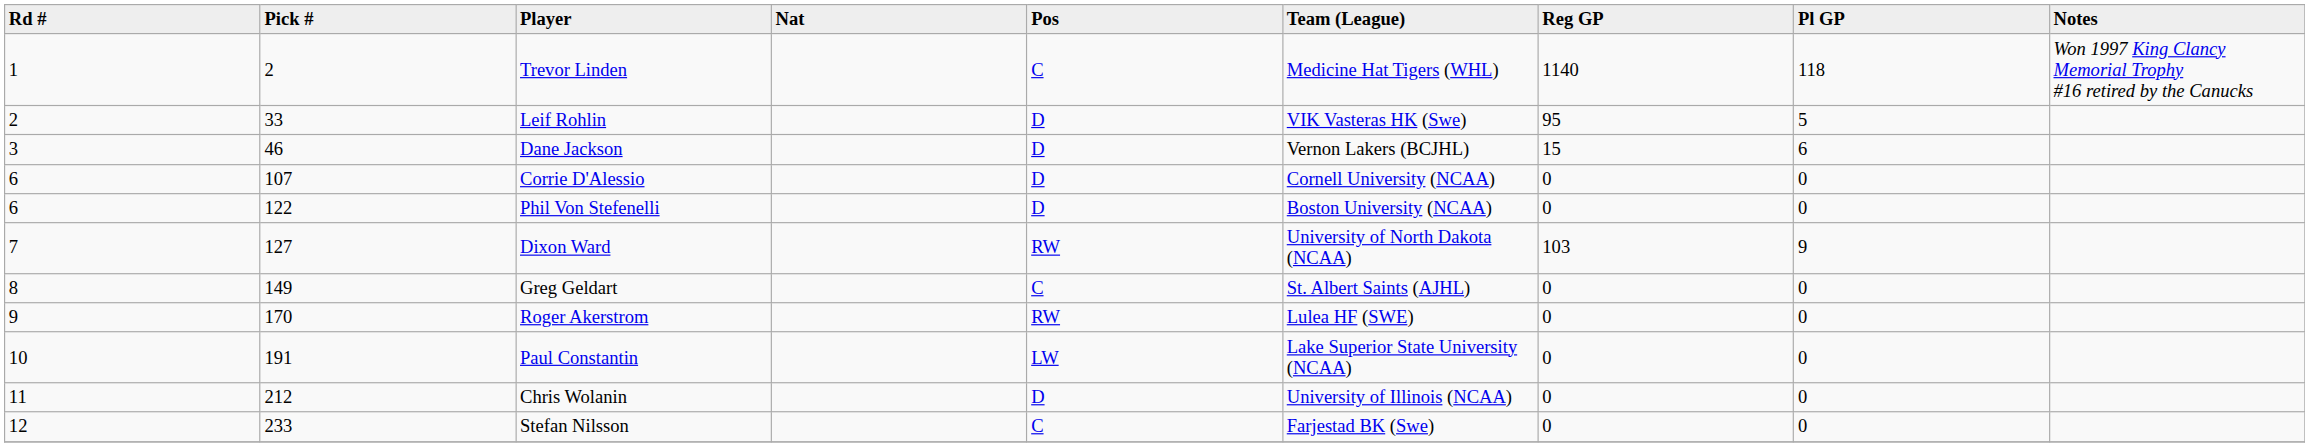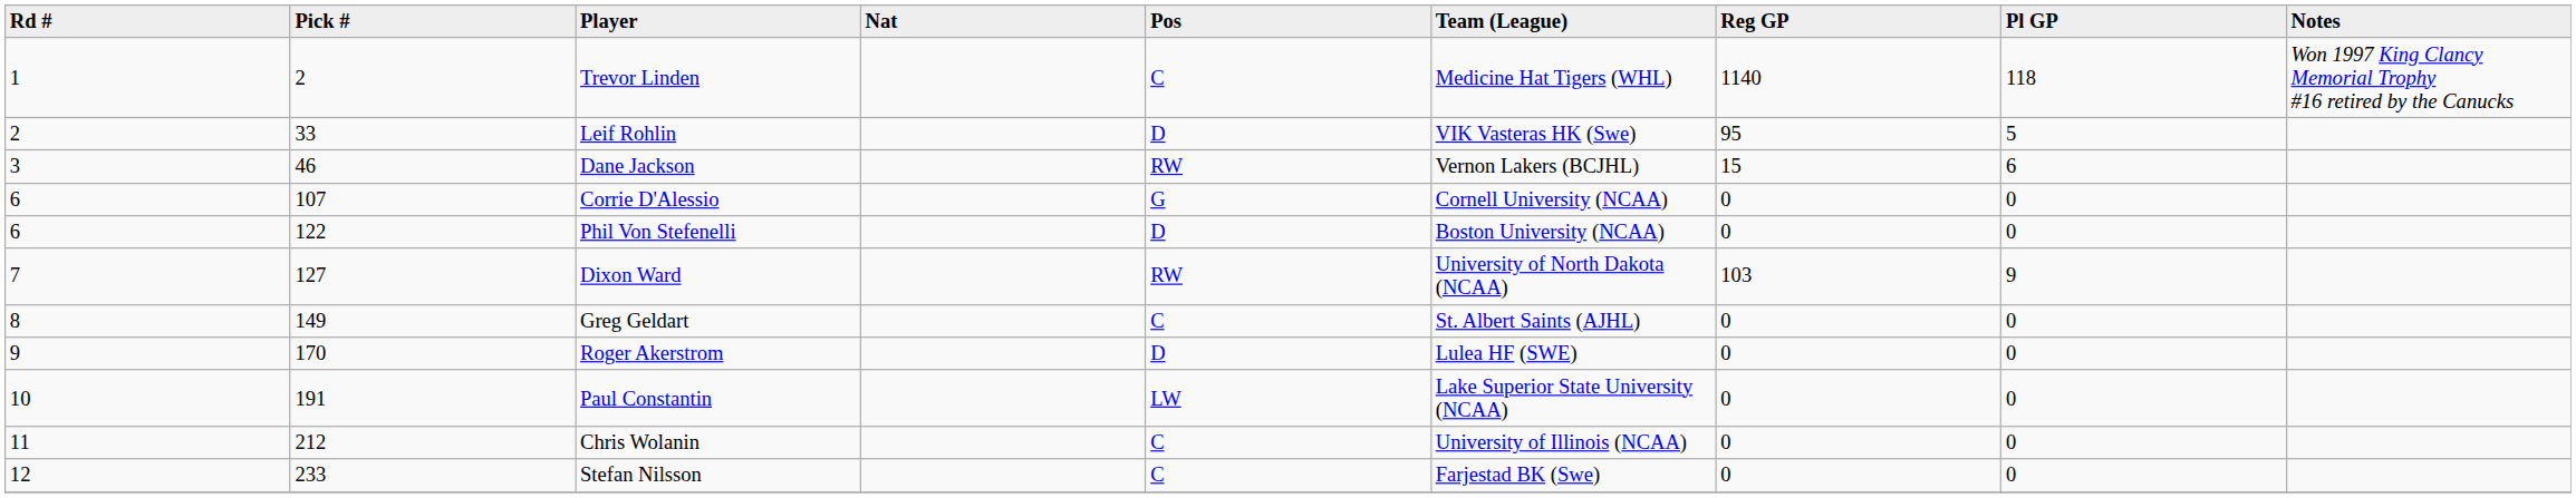Dane Jackson | Pos: D -> RW
Corrie D'Alessio | Pos: D -> G
Roger Akerstrom | Pos: RW -> D
Chris Wolanin | Pos: D -> C
